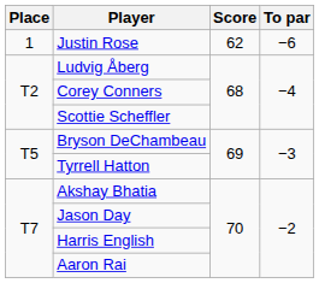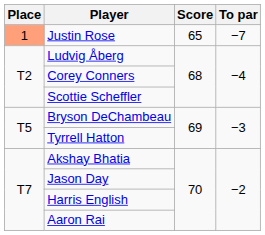Justin Rose | Place: no background -> lightsalmon background
Justin Rose | Score: 62 -> 65
Justin Rose | To par: −6 -> −7
